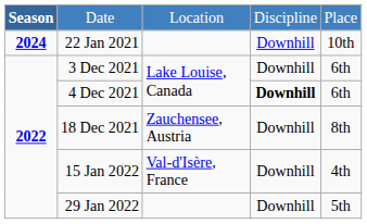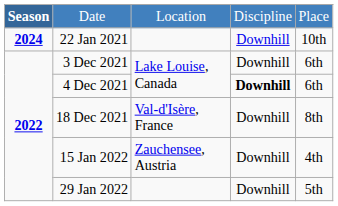18 Dec 2021 | column 3: Zauchensee, Austria -> Val-d'Isère, France
15 Jan 2022 | column 3: Val-d'Isère, France -> Zauchensee, Austria
